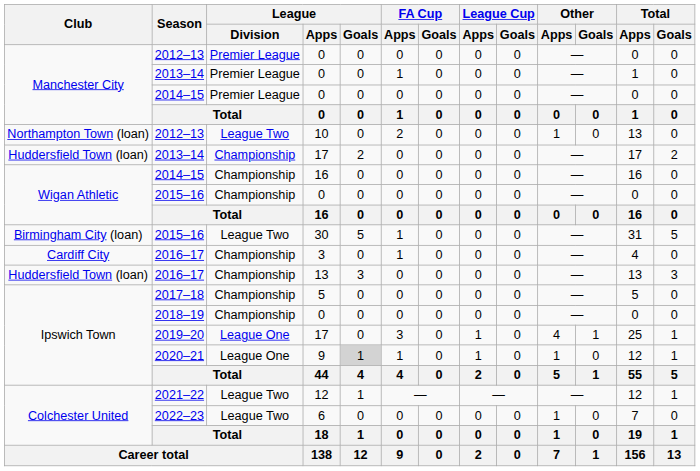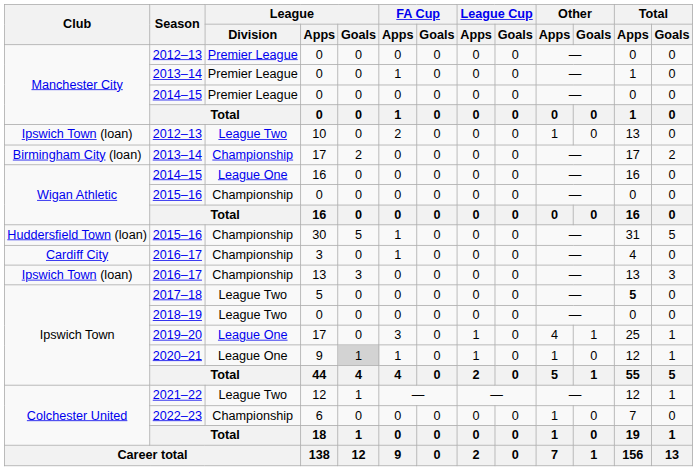2012–13 / 10 | Club: Northampton Town (loan) -> Ipswich Town (loan)
2013–14 / 17 | Club: Huddersfield Town (loan) -> Birmingham City (loan)
2014–15 / 16 | League / Division: Championship -> League One
2015–16 / 30 | Club: Birmingham City (loan) -> Huddersfield Town (loan)
2015–16 / 30 | League / Division: League Two -> Championship
2016–17 / 13 | Club: Huddersfield Town (loan) -> Ipswich Town (loan)
2017–18 | League / Division: Championship -> League Two
2017–18 | Total / Apps: normal -> bold
2018–19 | League / Division: Championship -> League Two
2022–23 | League / Division: League Two -> Championship
